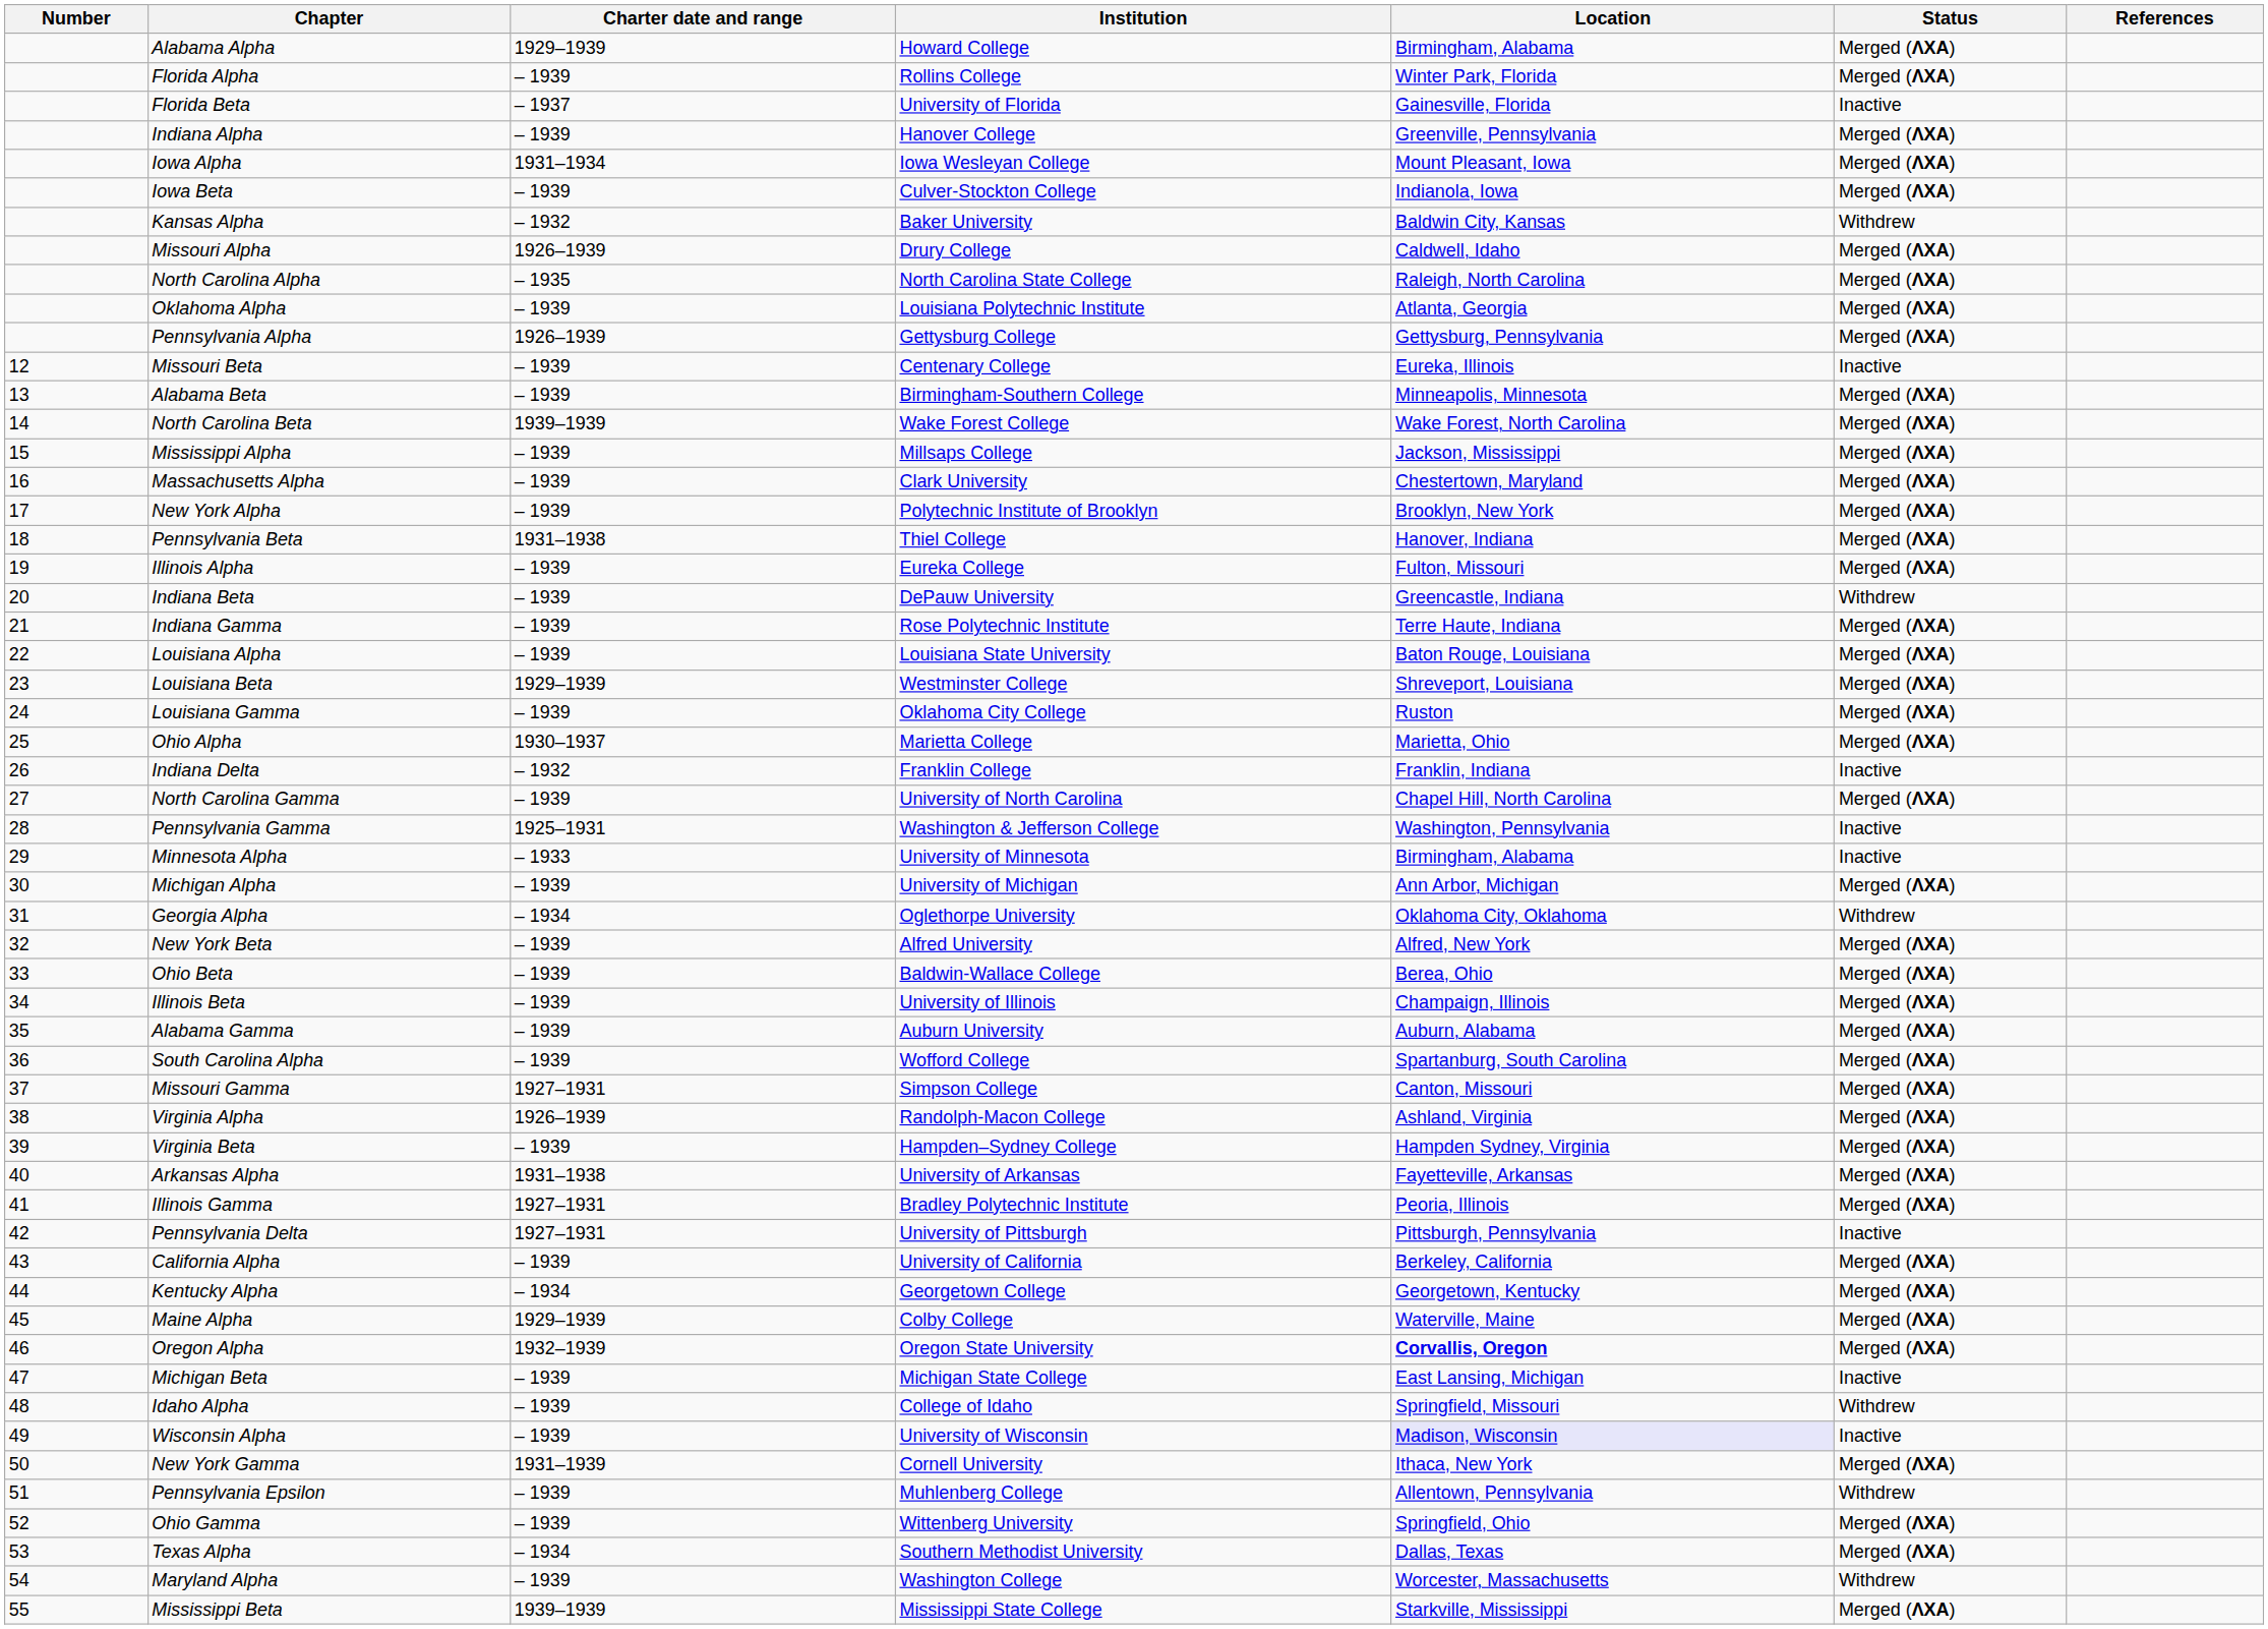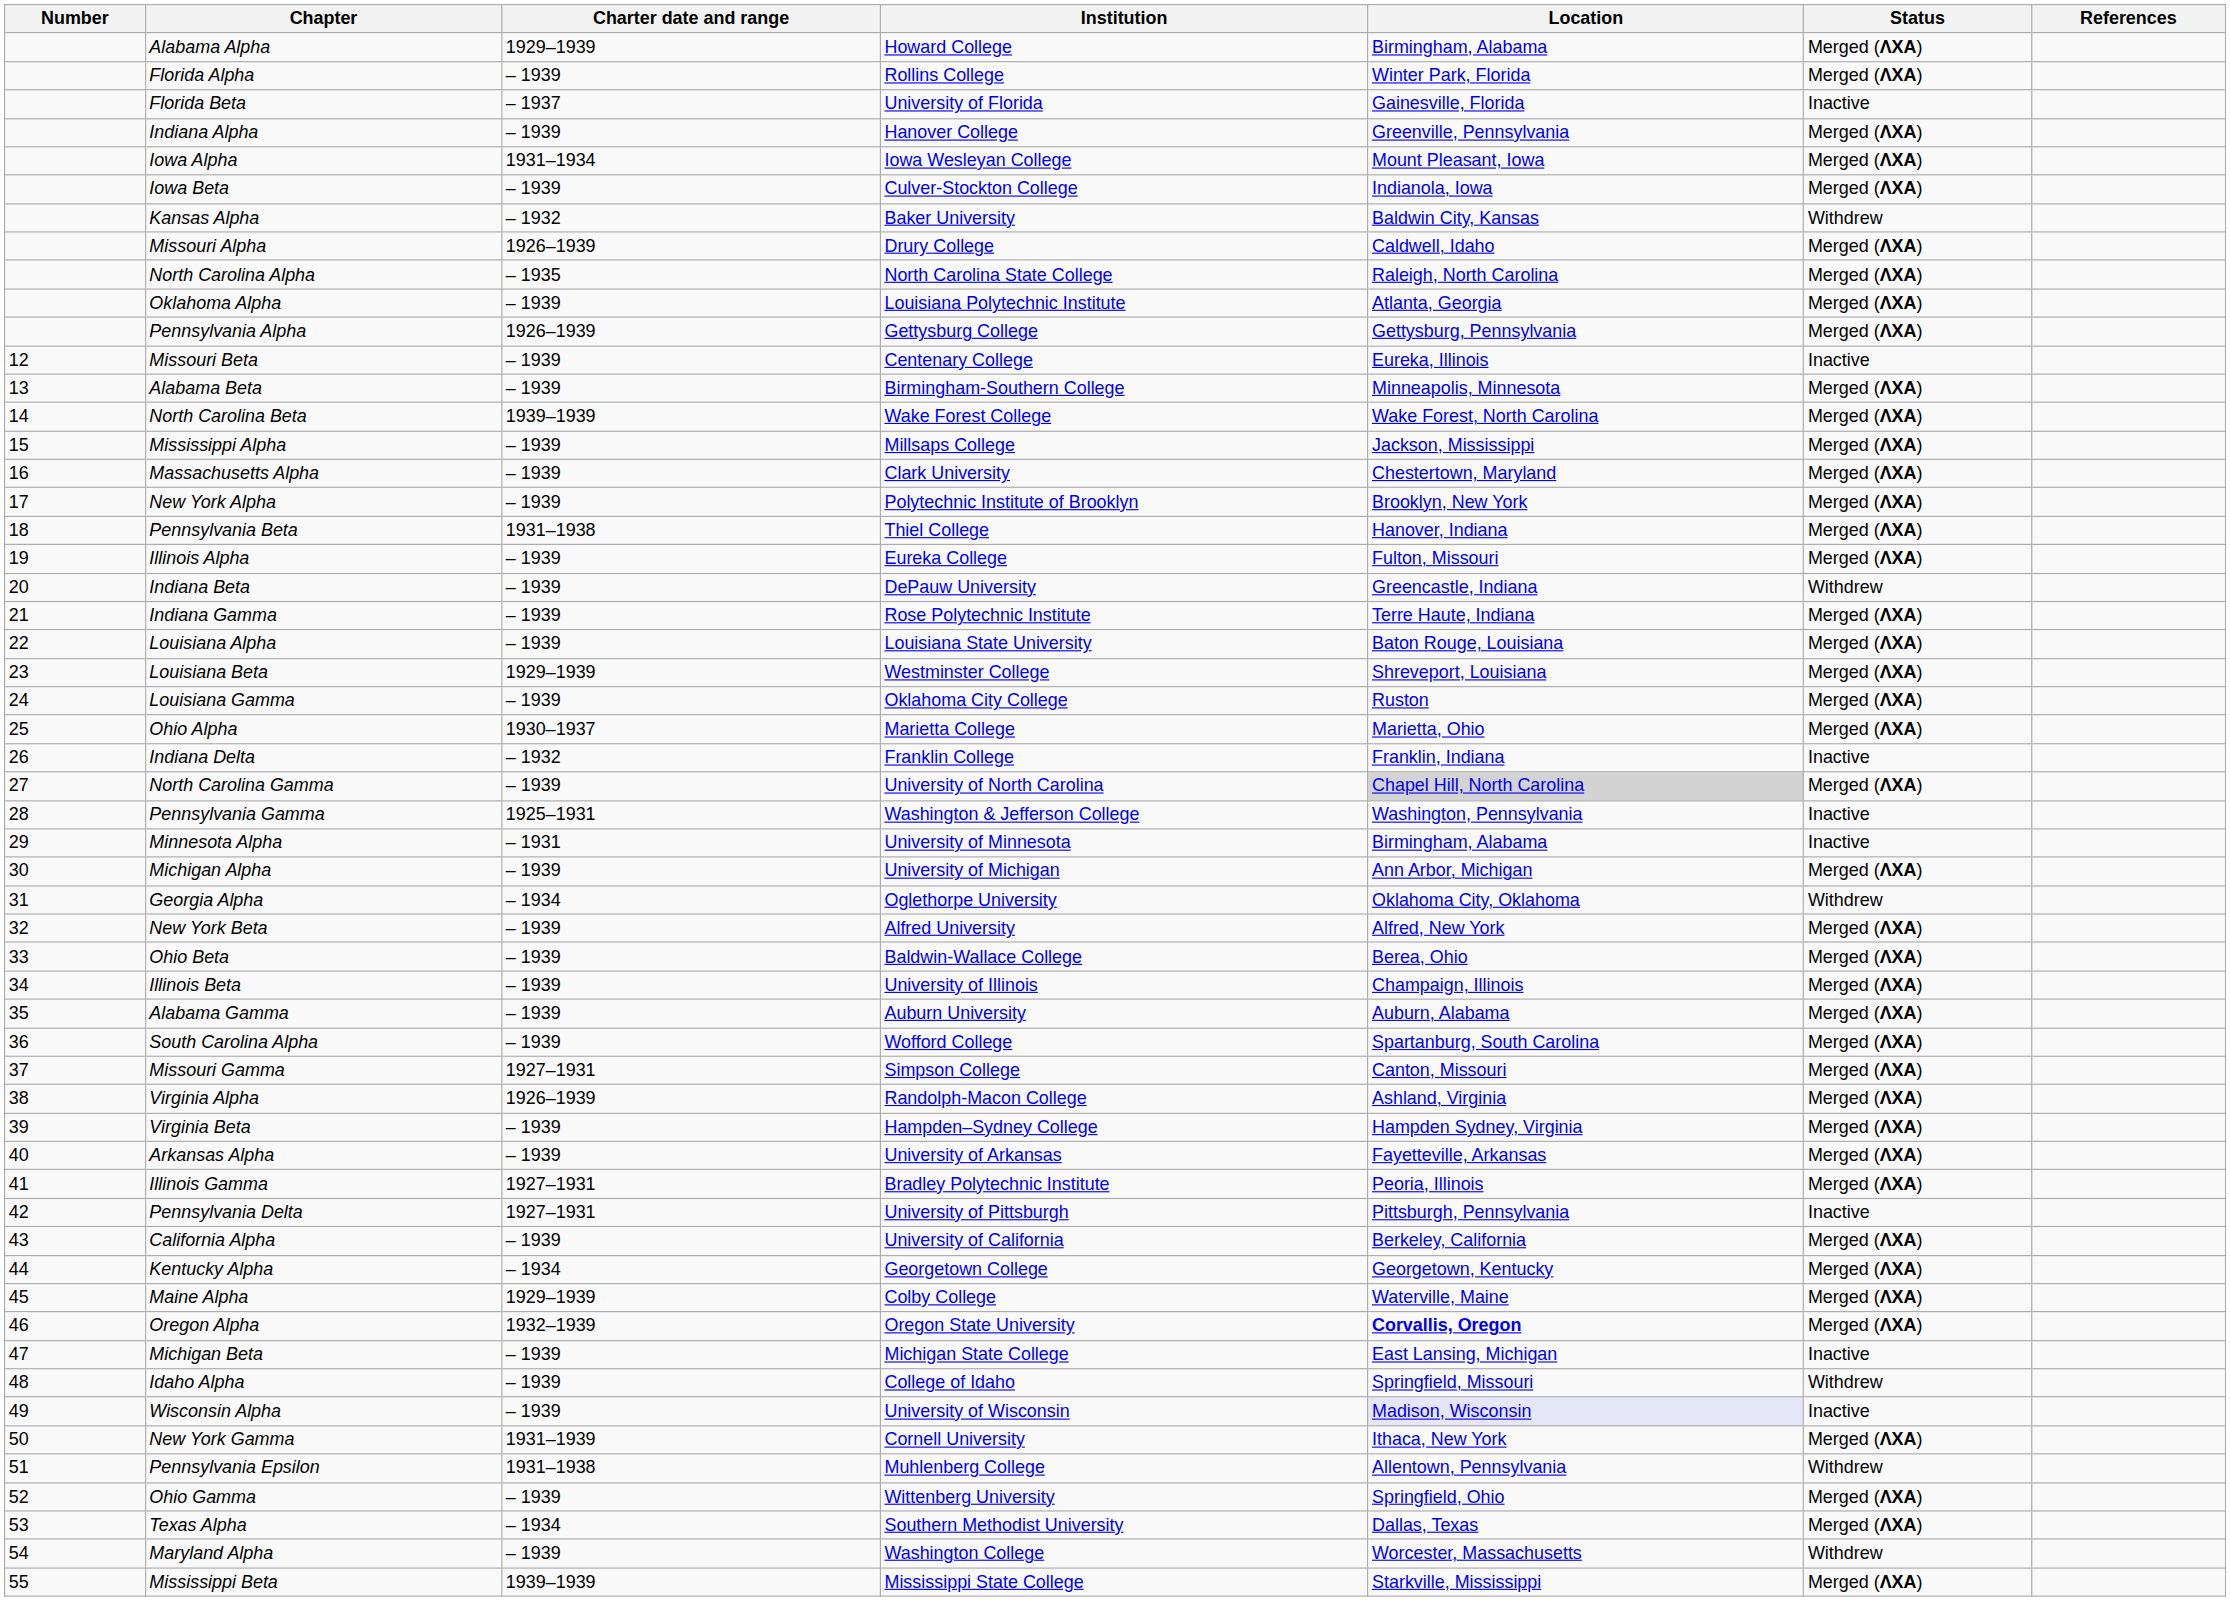North Carolina Gamma | Location: no background -> lightgrey background
Minnesota Alpha | Charter date and range: – 1933 -> – 1931
Arkansas Alpha | Charter date and range: 1931–1938 -> – 1939
Pennsylvania Epsilon | Charter date and range: – 1939 -> 1931–1938
